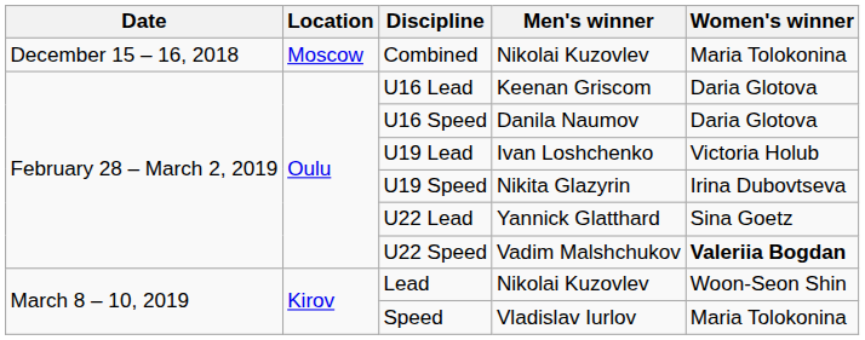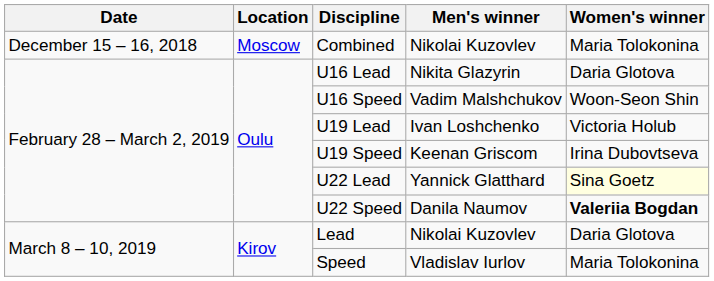U16 Lead | Men's winner: Keenan Griscom -> Nikita Glazyrin
U16 Speed | Men's winner: Danila Naumov -> Vadim Malshchukov
U16 Speed | Women's winner: Daria Glotova -> Woon-Seon Shin
U19 Speed | Men's winner: Nikita Glazyrin -> Keenan Griscom
U22 Lead | Women's winner: no background -> lightyellow background
U22 Speed | Men's winner: Vadim Malshchukov -> Danila Naumov
Lead | Women's winner: Woon-Seon Shin -> Daria Glotova
